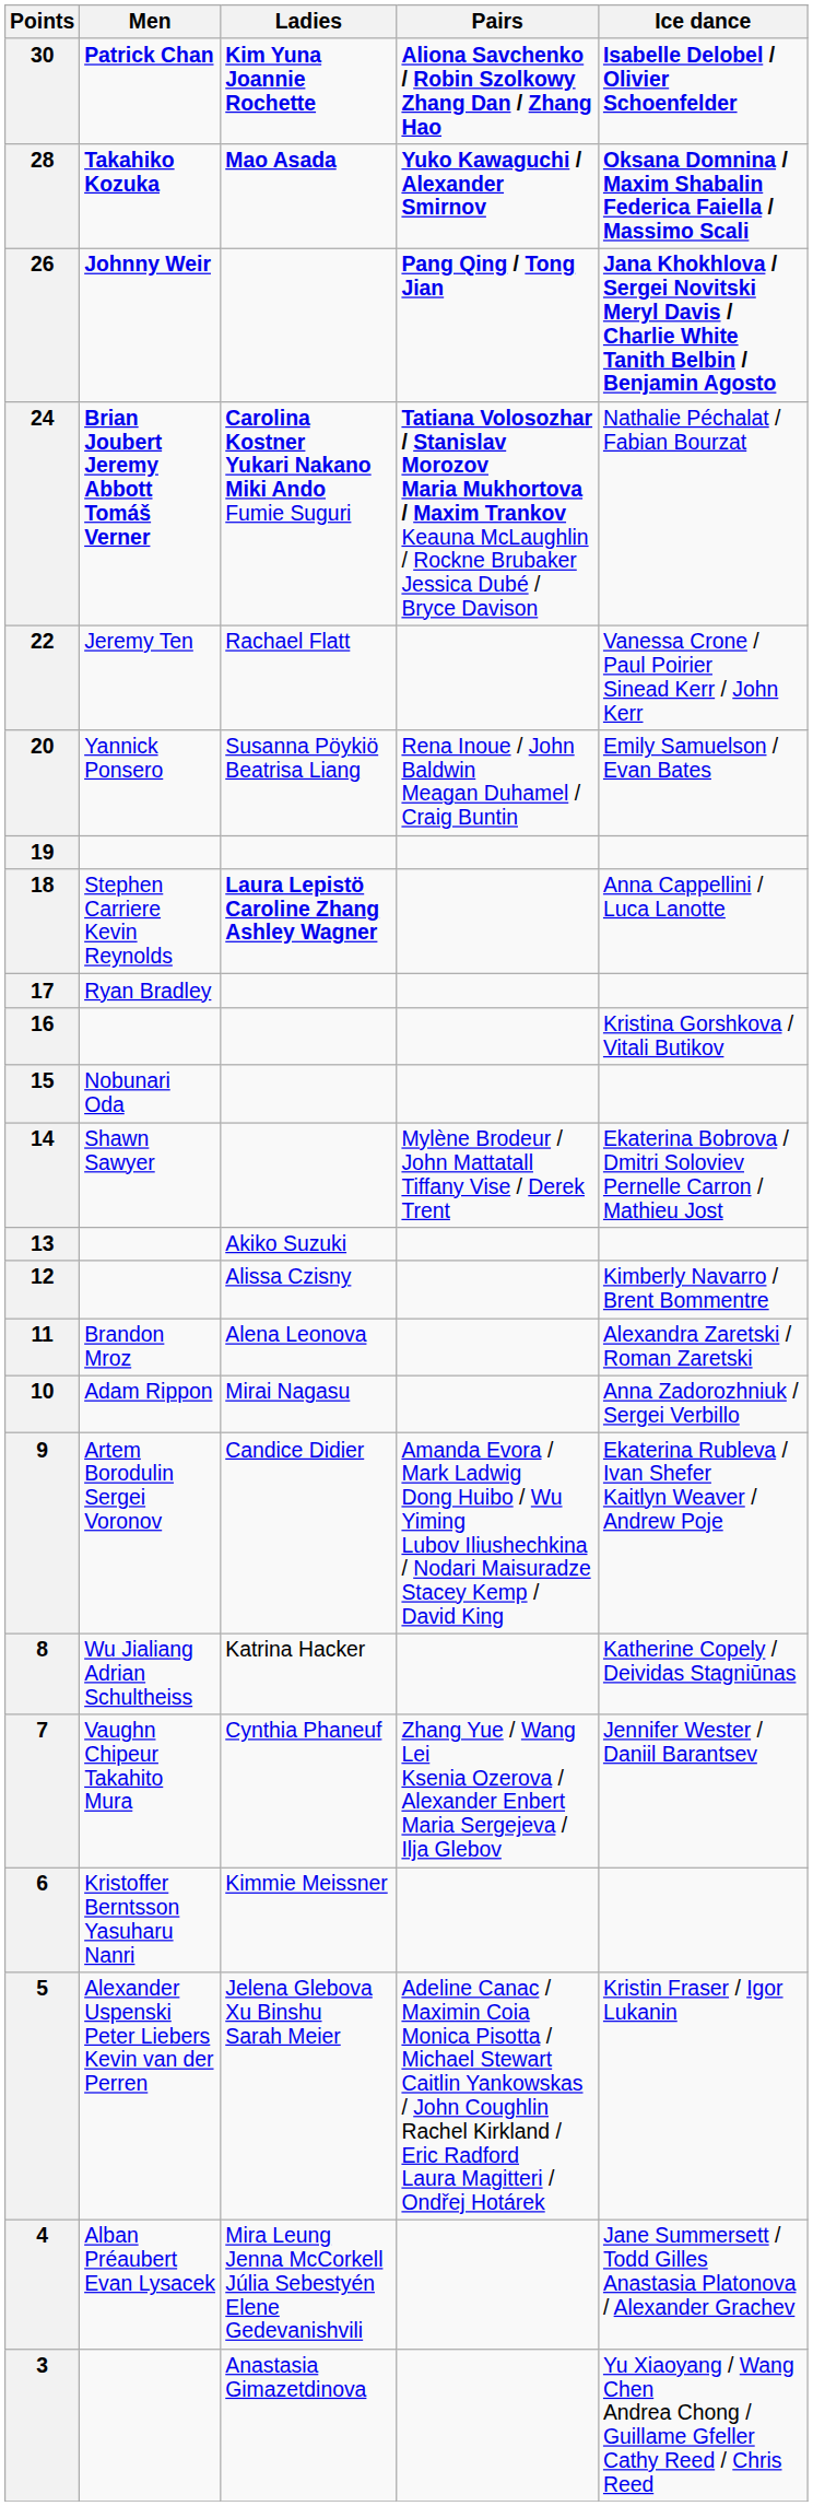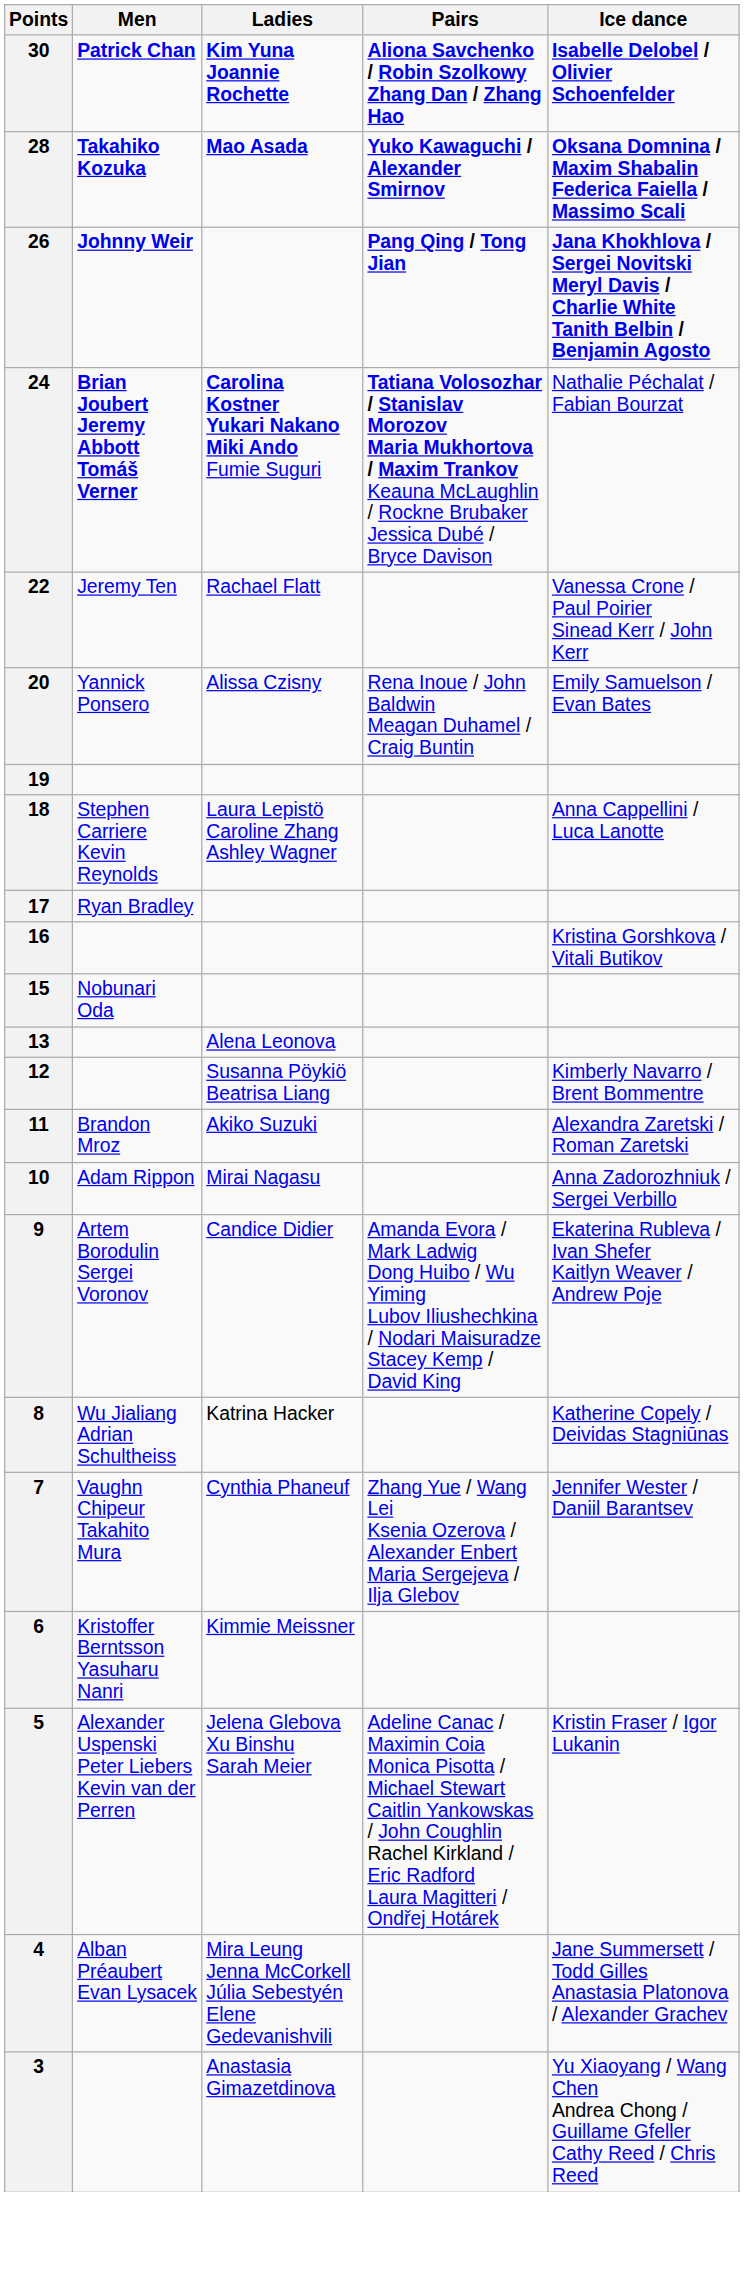20 | Ladies: Susanna Pöykiö Beatrisa Liang -> Alissa Czisny
18 | Ladies: bold -> normal
- row: 14 | Shawn Sawyer | Mylène Brodeur / John Mattatall Tiffany Vise / Derek Trent | Ekaterina Bobrova / Dmitri Soloviev Pernelle Carron / Mathieu Jost
13 | Ladies: Akiko Suzuki -> Alena Leonova
12 | Ladies: Alissa Czisny -> Susanna Pöykiö Beatrisa Liang
11 | Ladies: Alena Leonova -> Akiko Suzuki
